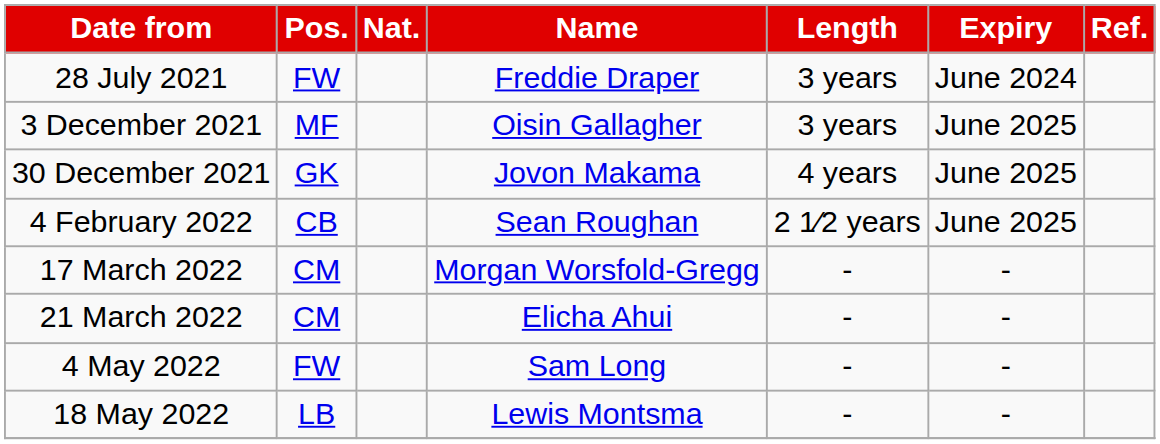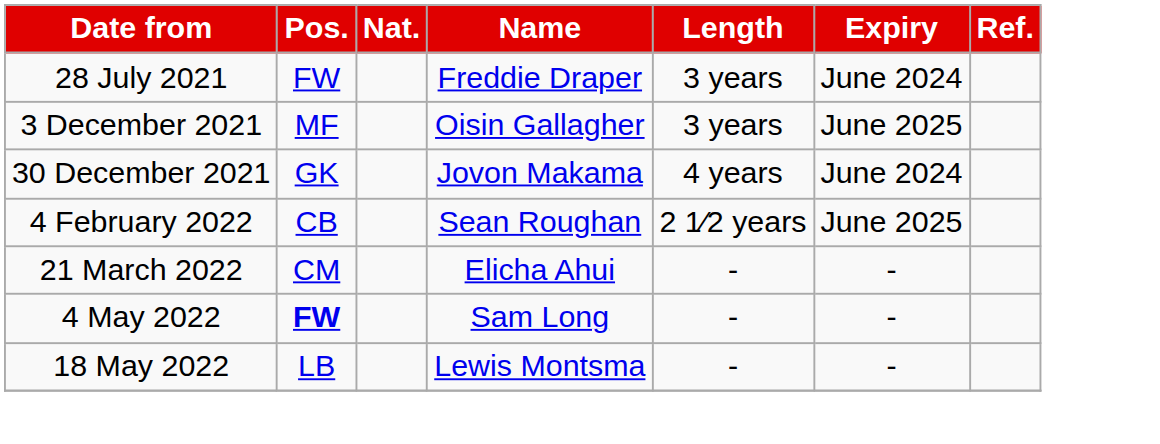30 December 2021 | Expiry: June 2025 -> June 2024
- row: 17 March 2022 | CM | Morgan Worsfold-Gregg | - | -
4 May 2022 | Pos.: normal -> bold
